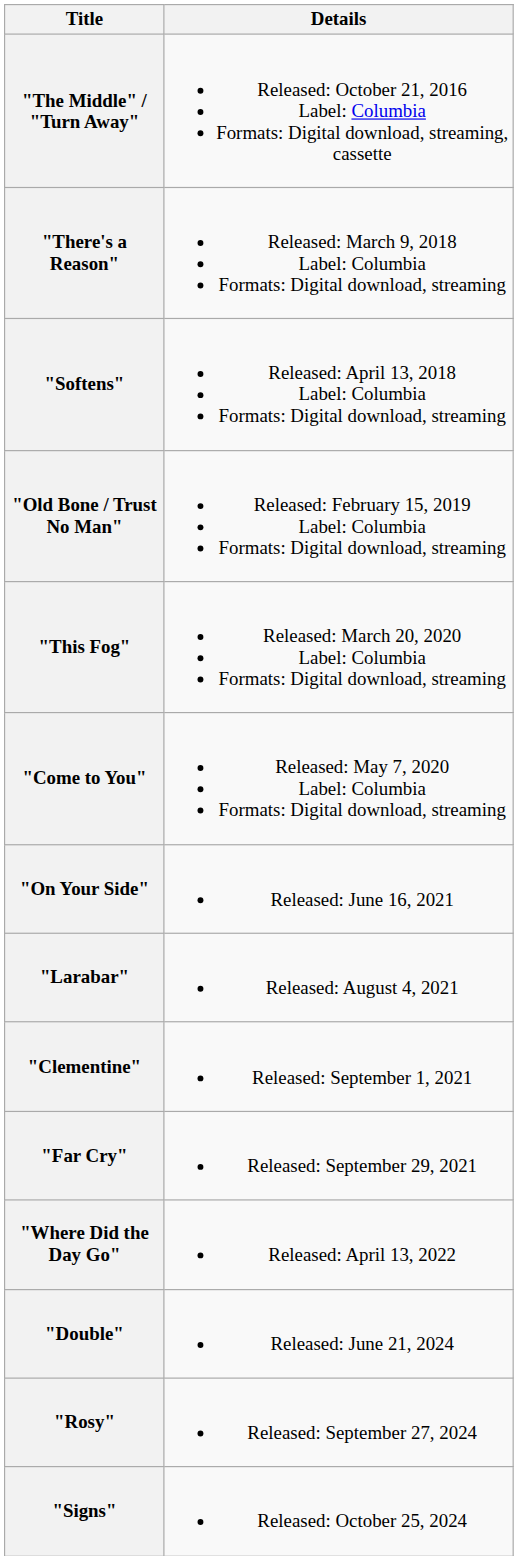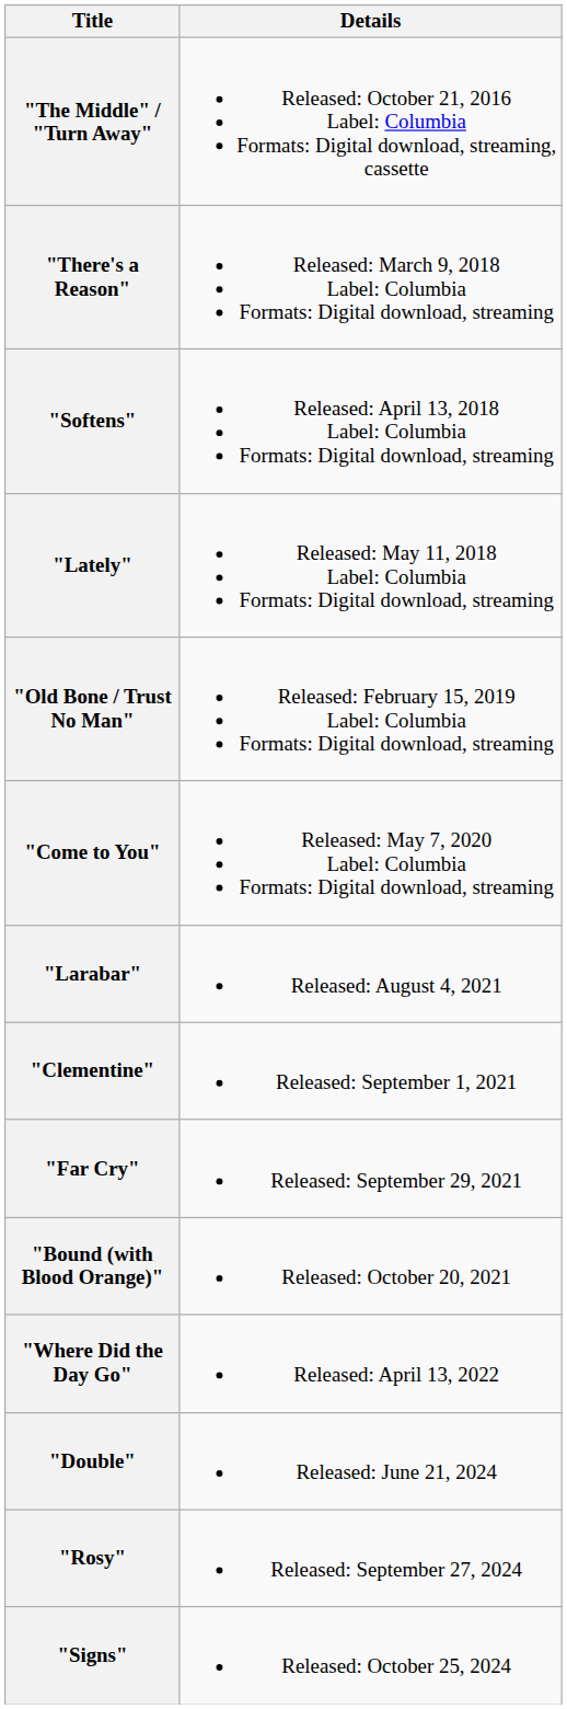+ row: "Lately" | Released: May 11, 2018 Label: Columbia Formats: Digital download, streaming
- row: "This Fog" | Released: March 20, 2020 Label: Columbia Formats: Digital download, streaming
- row: "On Your Side" | Released: June 16, 2021
+ row: "Bound (with Blood Orange)" | Released: October 20, 2021
